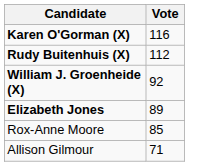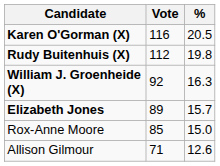+ column: % | 20.5 | 19.8 | 16.3 | 15.7 | 15.0 | 12.6
